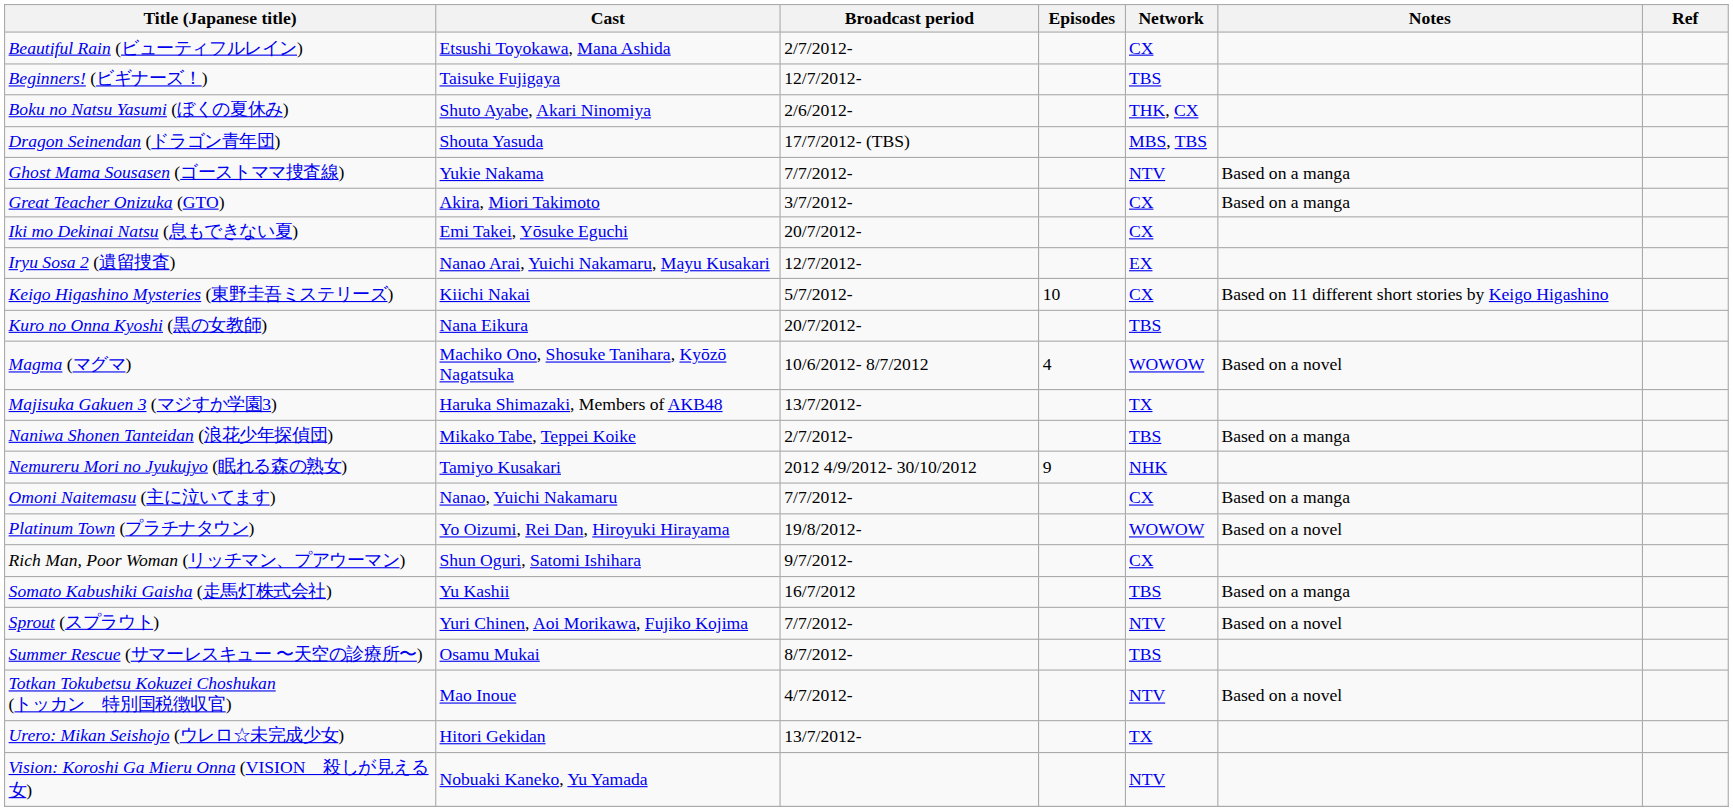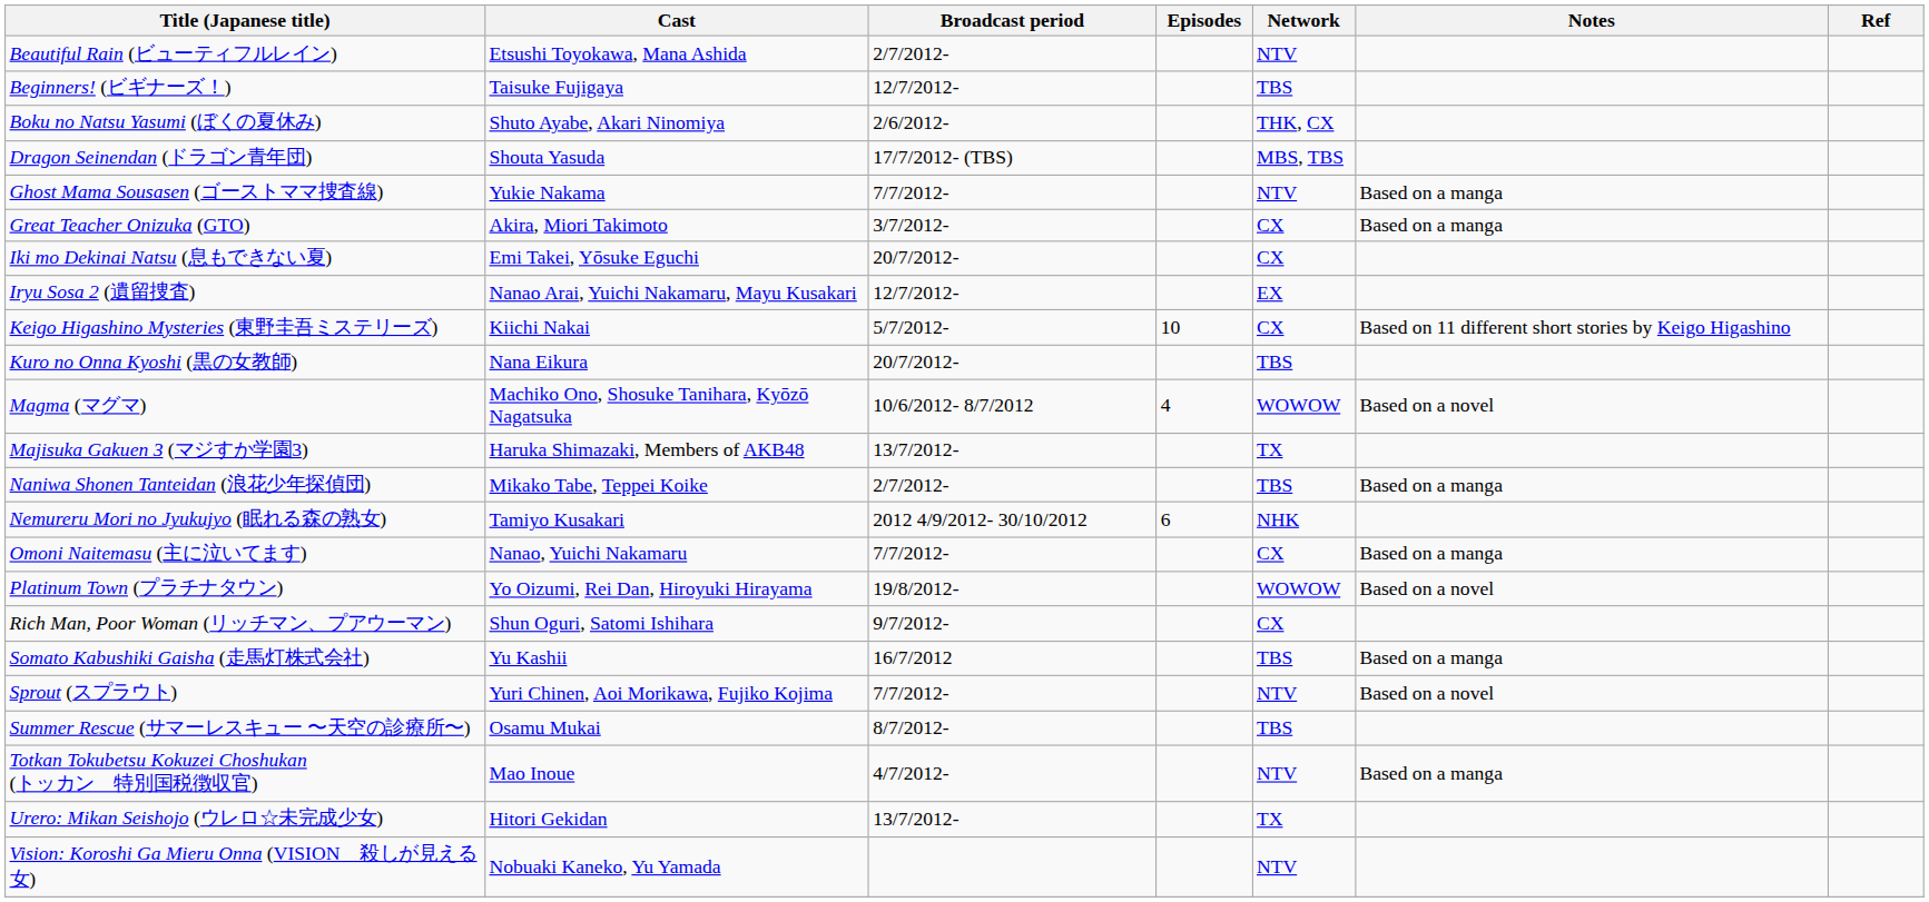Beautiful Rain (ビューティフルレイン) | Network: CX -> NTV
Nemureru Mori no Jyukujyo (眠れる森の熟女) | Episodes: 9 -> 6
Totkan Tokubetsu Kokuzei Choshukan (トッカン 特別国税徴収官) | Notes: Based on a novel -> Based on a manga
